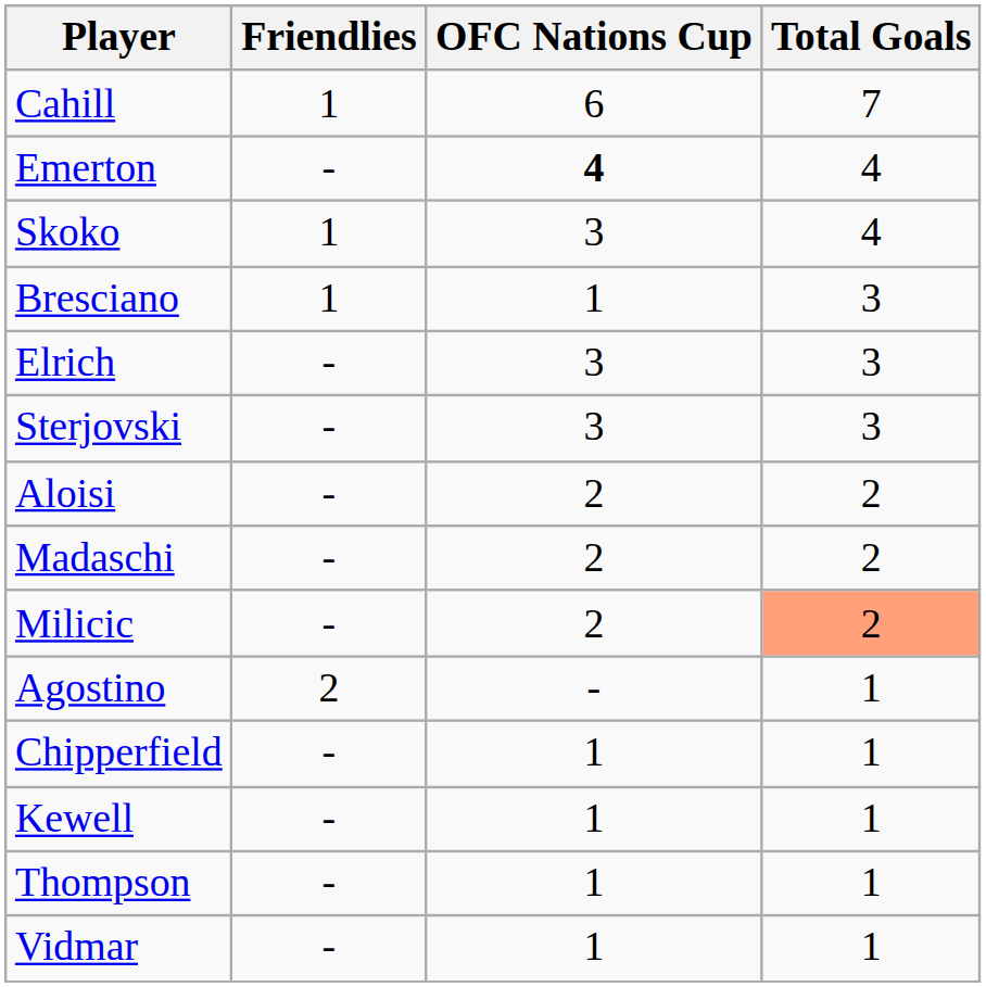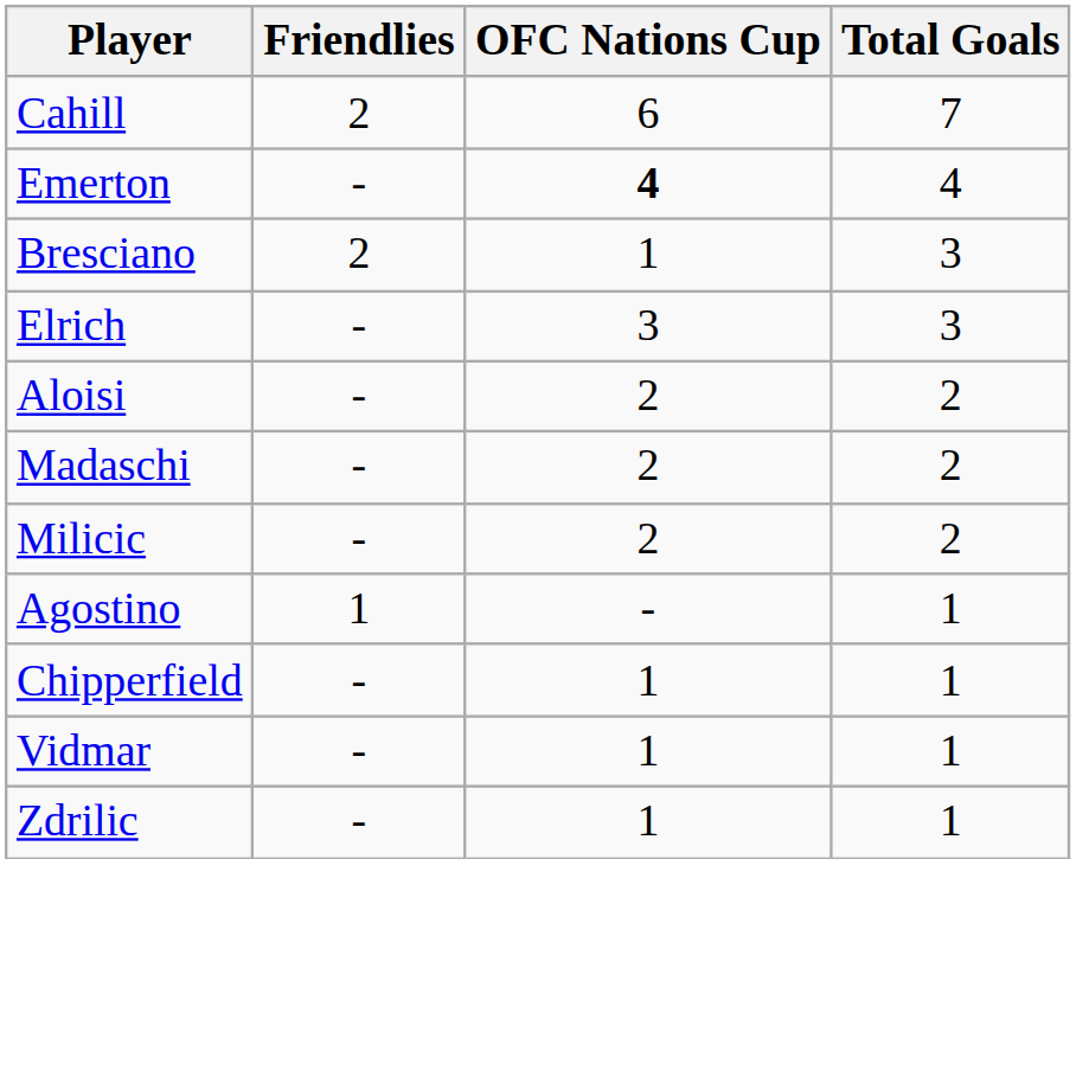Cahill | Friendlies: 1 -> 2
- row: Skoko | 1 | 3 | 4
Bresciano | Friendlies: 1 -> 2
- row: Sterjovski | - | 3 | 3
Milicic | Total Goals: lightsalmon background -> no background
Agostino | Friendlies: 2 -> 1
- row: Kewell | - | 1 | 1
- row: Thompson | - | 1 | 1
+ row: Zdrilic | - | 1 | 1
